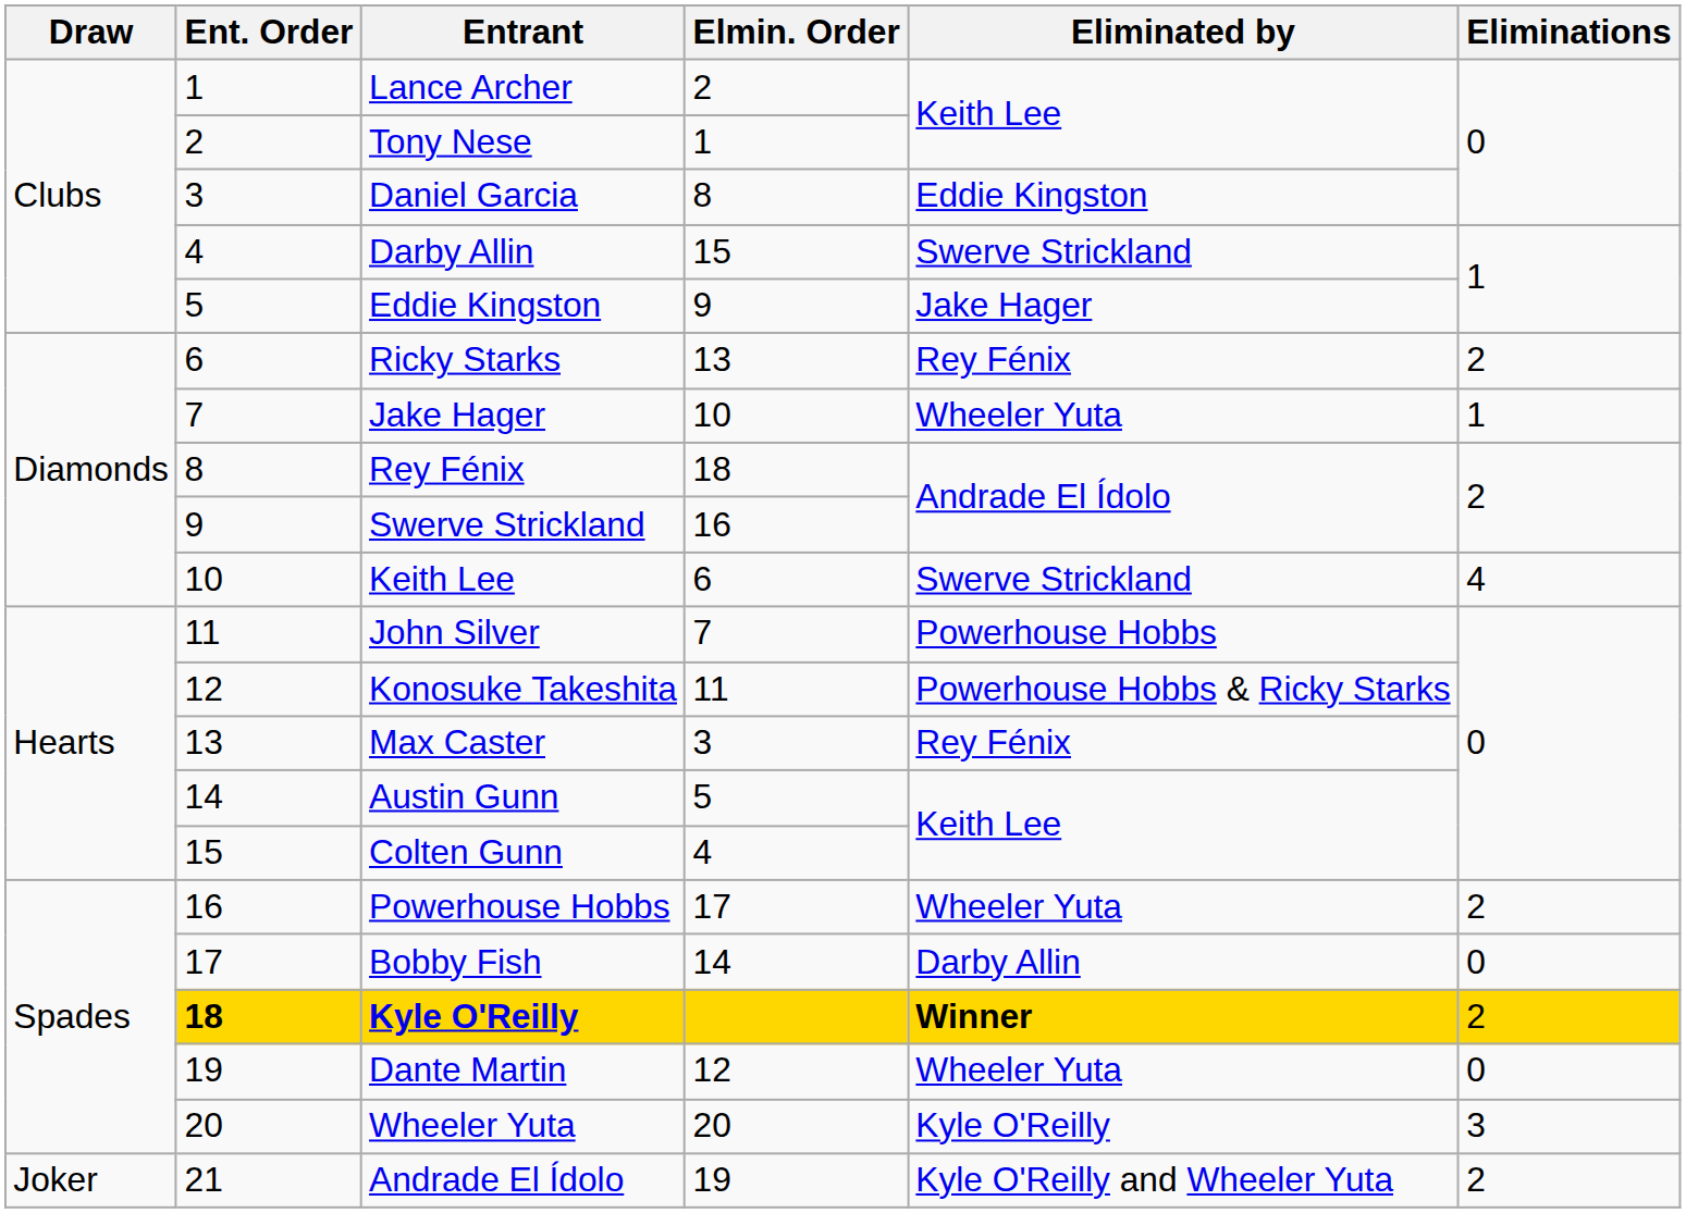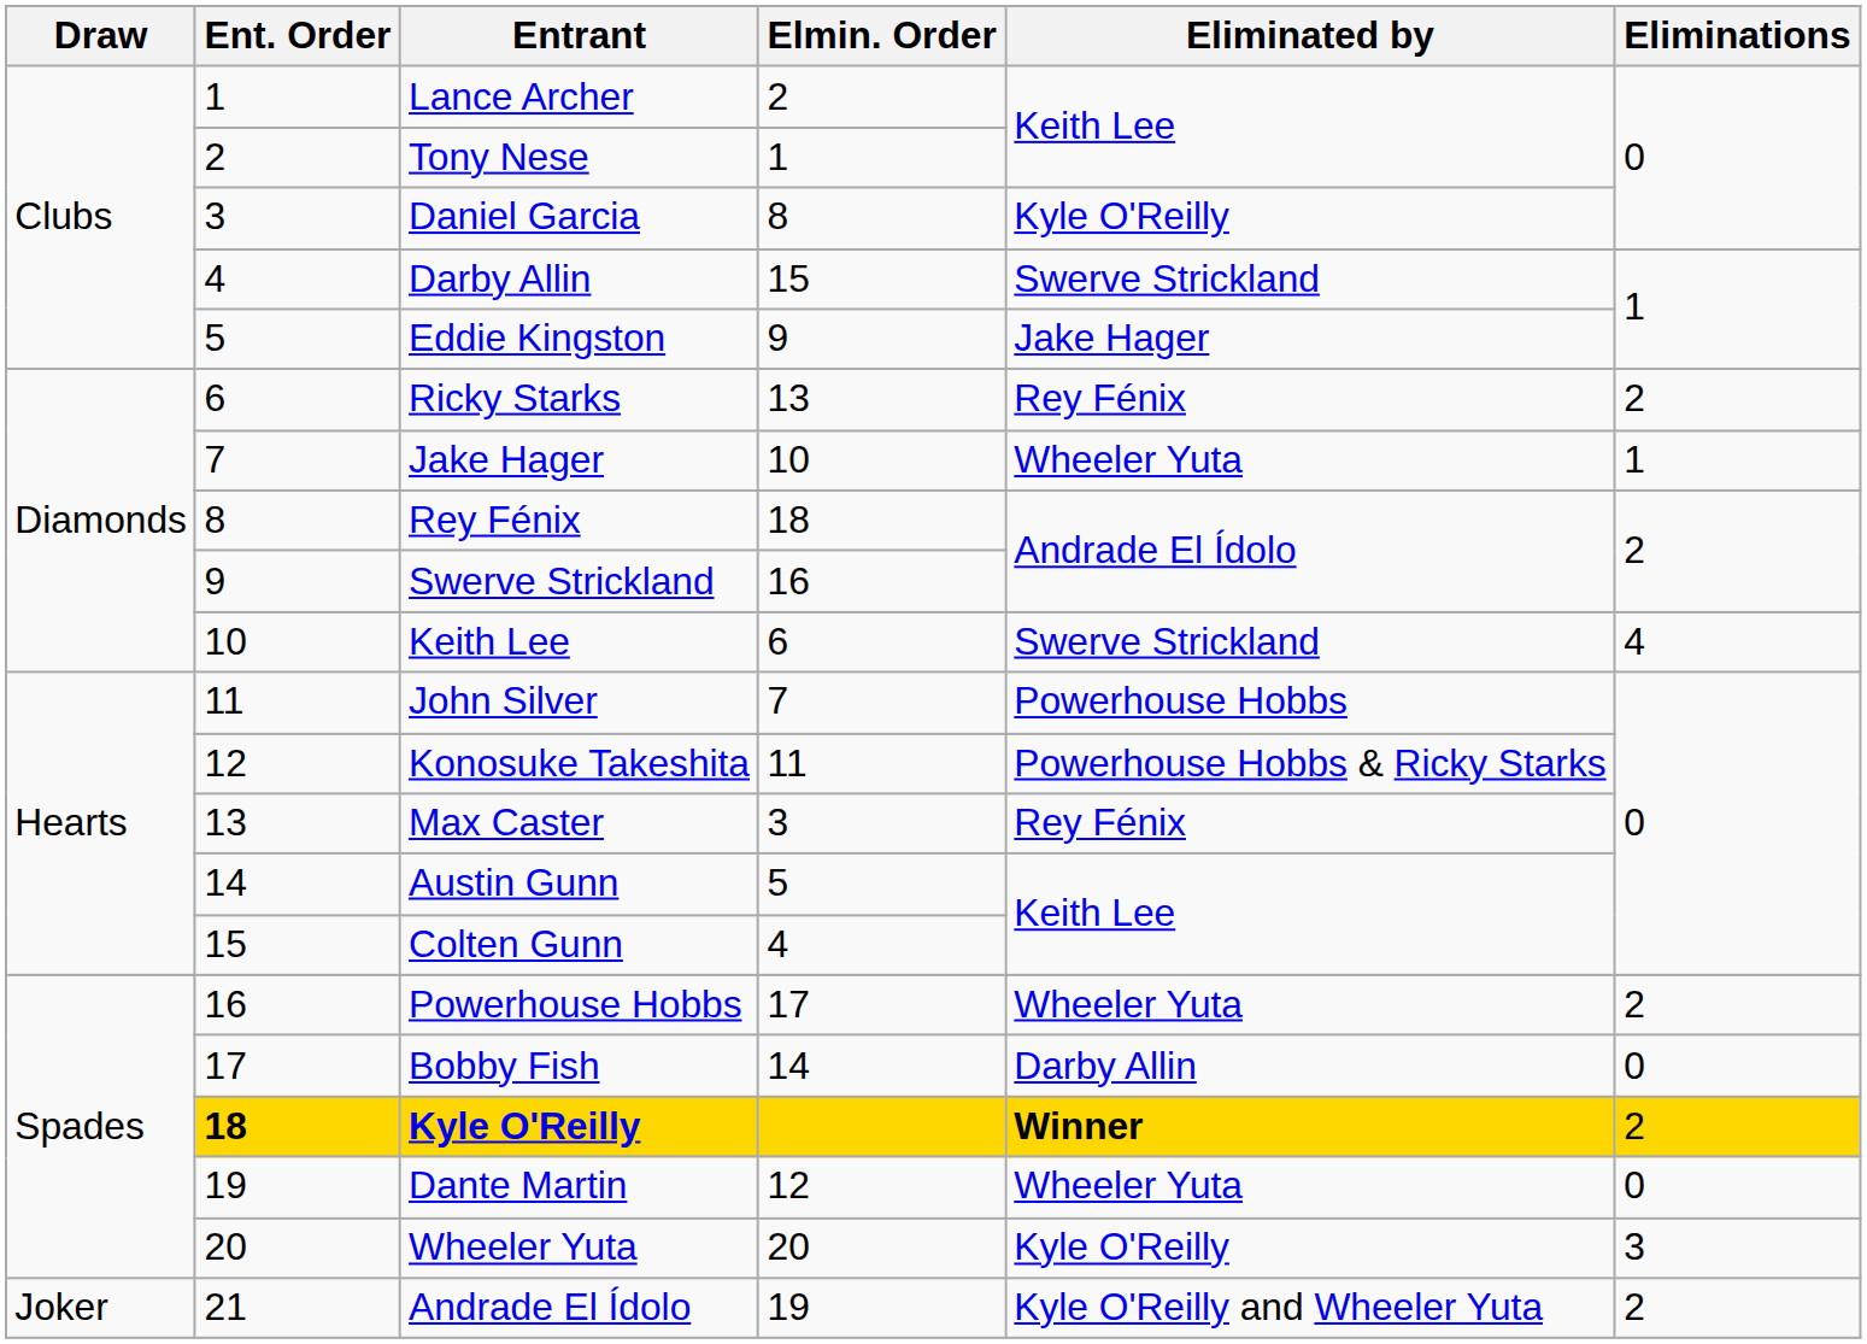Daniel Garcia | Eliminated by: Eddie Kingston -> Kyle O'Reilly
